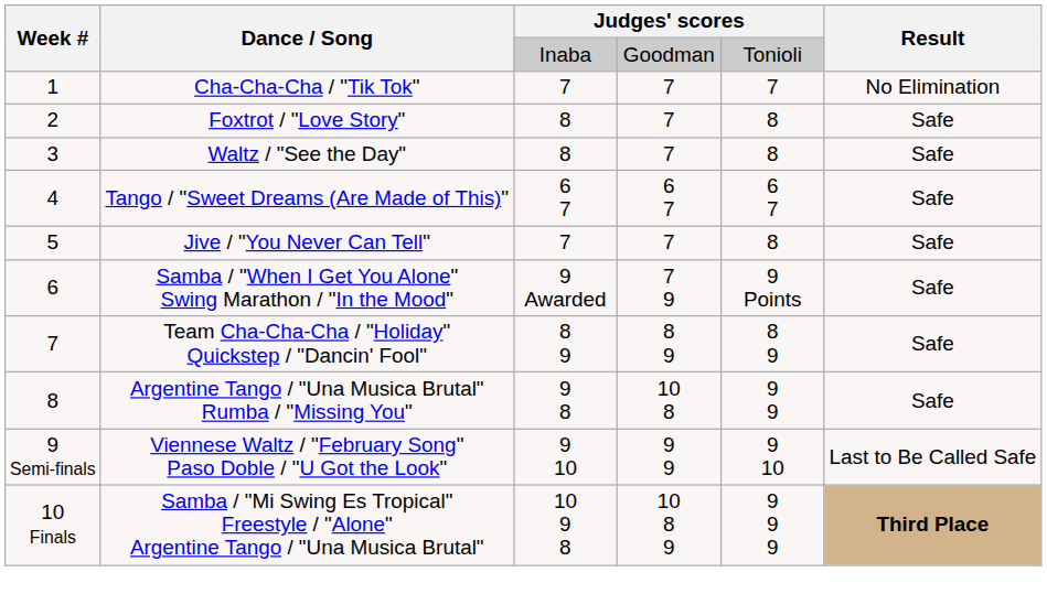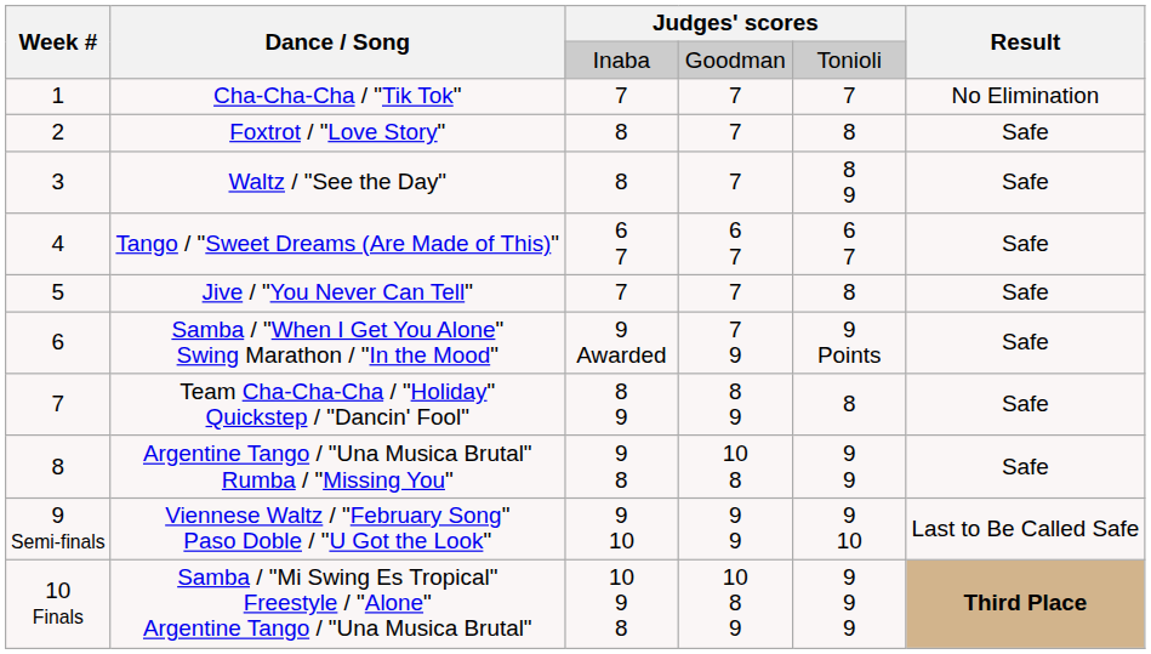Waltz / "See the Day" | column 5: 8 -> 8 9
Team Cha-Cha-Cha / "Holiday" Quickstep / "Dancin' Fool" | column 5: 8 9 -> 8
